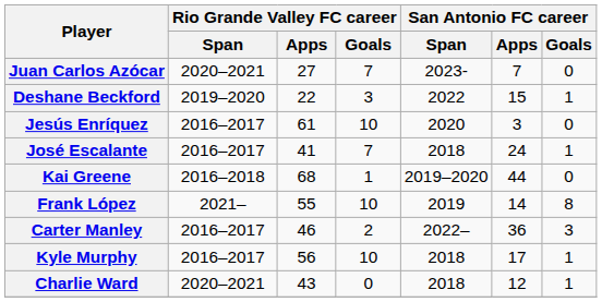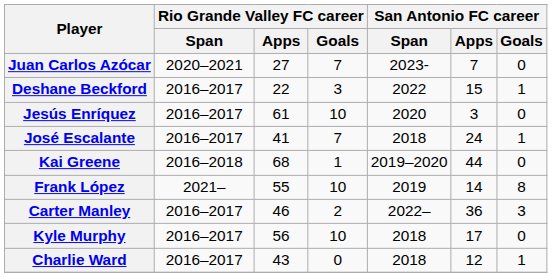Deshane Beckford | Rio Grande Valley FC career / Span: 2019–2020 -> 2016–2017
Kyle Murphy | San Antonio FC career / Goals: 1 -> 0
Charlie Ward | Rio Grande Valley FC career / Span: 2020–2021 -> 2016–2017
